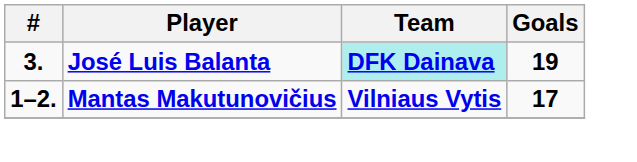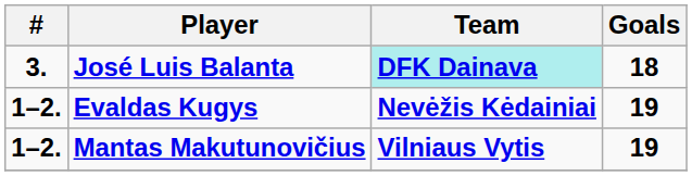José Luis Balanta | Goals: 19 -> 18
+ row: 1–2. | Evaldas Kugys | Nevėžis Kėdainiai | 19
Mantas Makutunovičius | Goals: 17 -> 19
